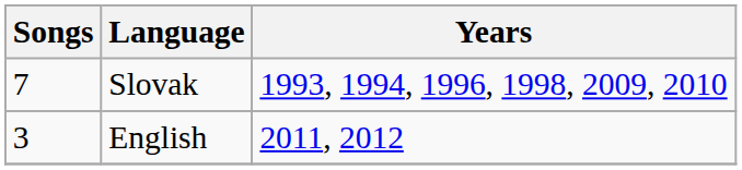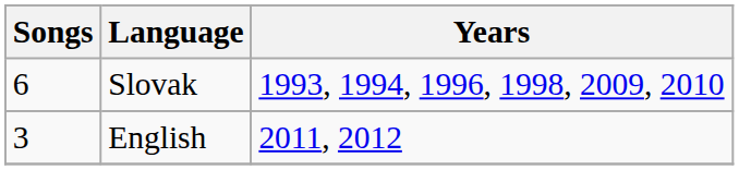Slovak | Songs: 7 -> 6
